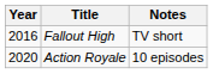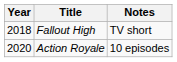Fallout High | Year: 2016 -> 2018
